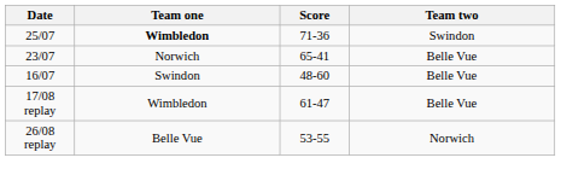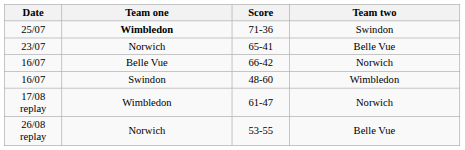+ row: 16/07 | Belle Vue | 66-42 | Norwich
48-60 | Team two: Belle Vue -> Wimbledon
61-47 | Team two: Belle Vue -> Norwich
53-55 | Team one: Belle Vue -> Norwich
53-55 | Team two: Norwich -> Belle Vue
